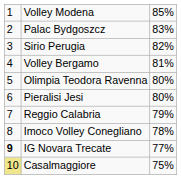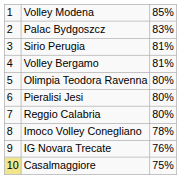Sirio Perugia | column 3: 82% -> 81%
Reggio Calabria | column 3: 79% -> 80%
IG Novara Trecate | column 1: bold -> normal
IG Novara Trecate | column 3: 77% -> 76%
